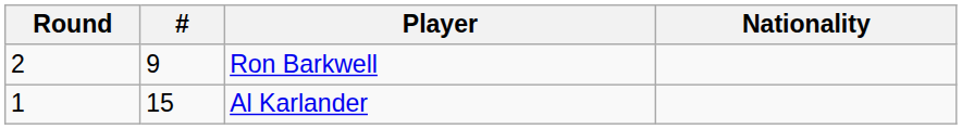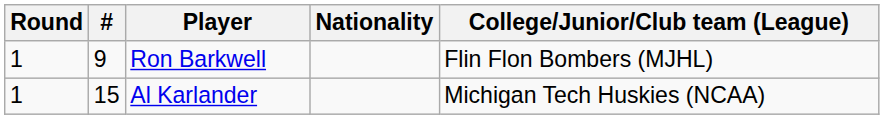+ column: College/Junior/Club team (League) | Flin Flon Bombers (MJHL) | Michigan Tech Huskies (NCAA)
Ron Barkwell | Round: 2 -> 1
